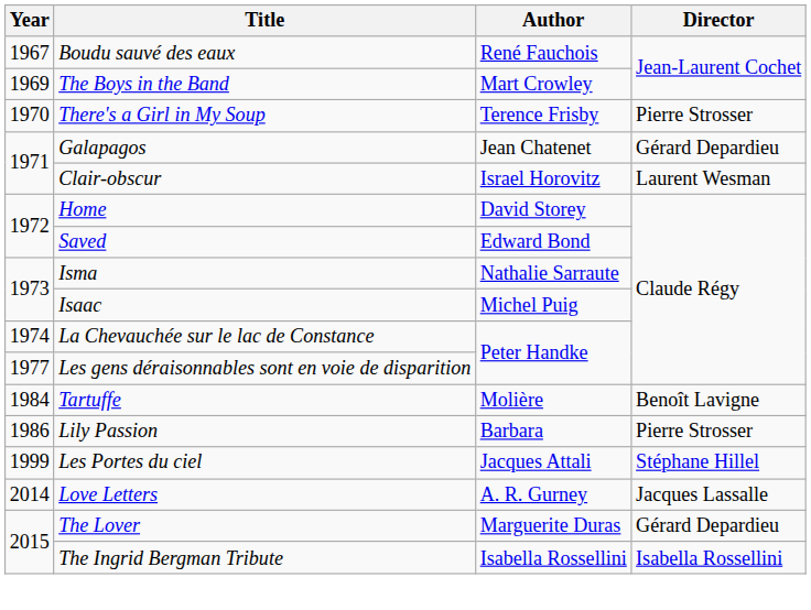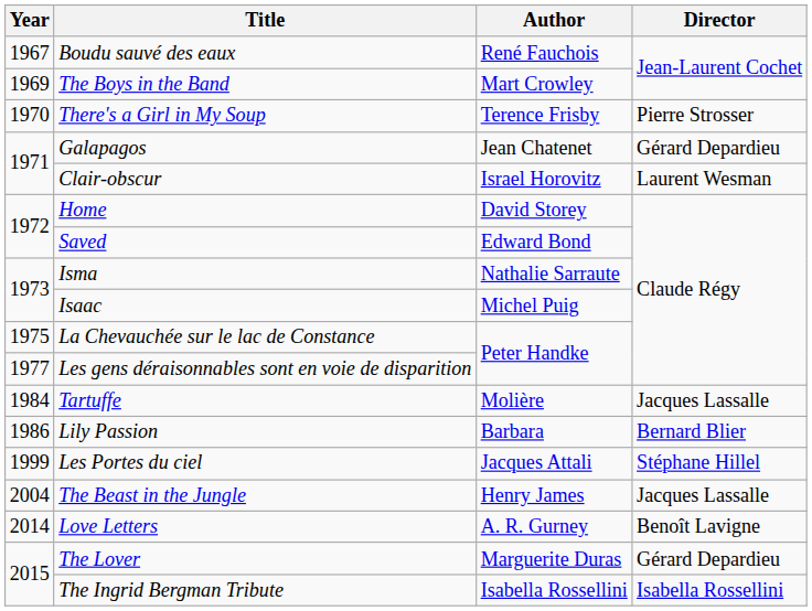La Chevauchée sur le lac de Constance | Year: 1974 -> 1975
Tartuffe | Director: Benoît Lavigne -> Jacques Lassalle
Lily Passion | Director: Pierre Strosser -> Bernard Blier
+ row: 2004 | The Beast in the Jungle | Henry James | Jacques Lassalle
Love Letters | Director: Jacques Lassalle -> Benoît Lavigne
